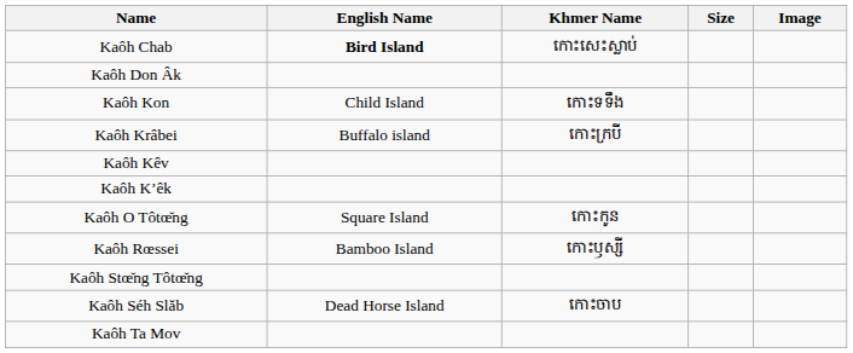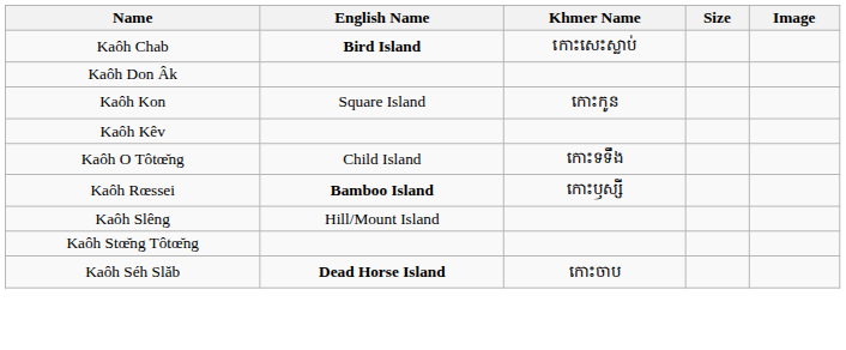Kaôh Kon | English Name: Child Island -> Square Island
Kaôh Kon | Khmer Name: កោះទទឹង -> កោះកូន
- row: Kaôh Krâbei | Buffalo island | កោះក្របី
- row: Kaôh K’êk
Kaôh O Tôtœ̆ng | English Name: Square Island -> Child Island
Kaôh O Tôtœ̆ng | Khmer Name: កោះកូន -> កោះទទឹង
Kaôh Rœssei | English Name: normal -> bold
+ row: Kaôh Slêng | Hill/Mount Island
Kaôh Séh Slăb | English Name: normal -> bold
- row: Kaôh Ta Mov
